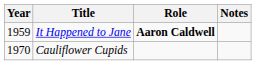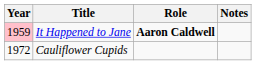It Happened to Jane | Year: no background -> pink background
Cauliflower Cupids | Year: 1970 -> 1972
